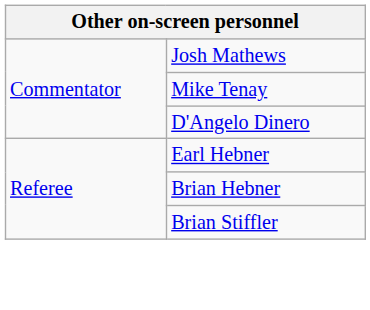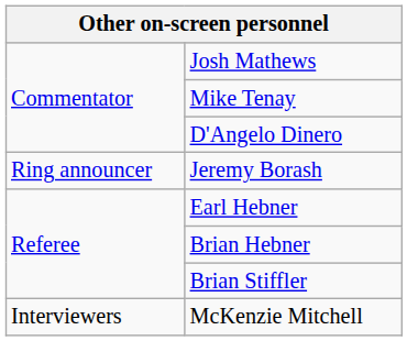+ row: Ring announcer | Jeremy Borash
+ row: Interviewers | McKenzie Mitchell
